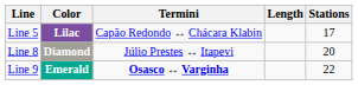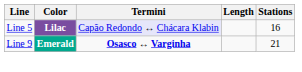Line 5 | Termini: no background -> lavender background
Line 5 | Stations: 17 -> 16
- row: Line 8 | Diamond | Júlio Prestes ↔ Itapevi | 20
Line 9 | Stations: 22 -> 21
